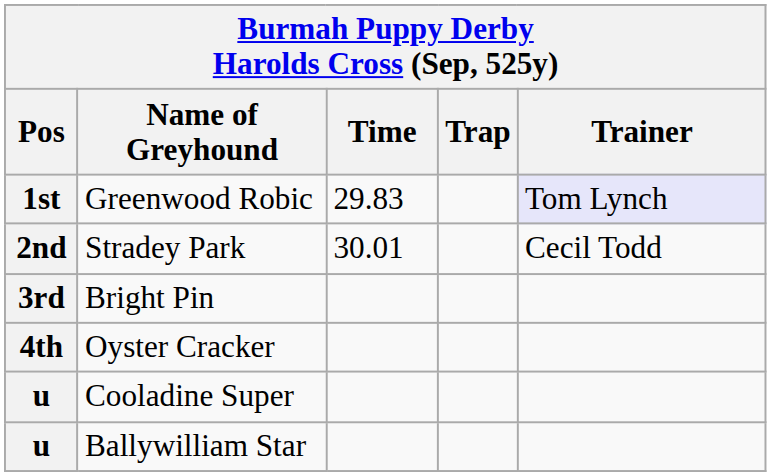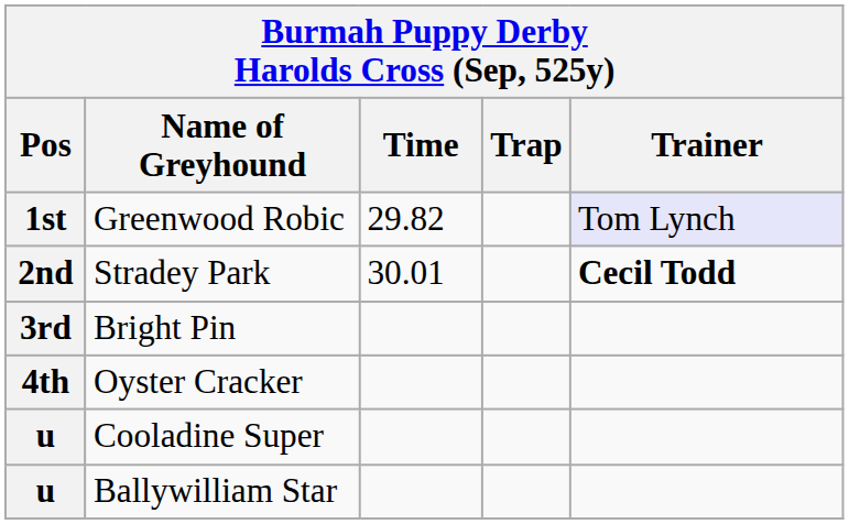Greenwood Robic | Time: 29.83 -> 29.82
Stradey Park | Trainer: normal -> bold
